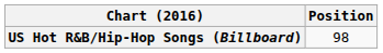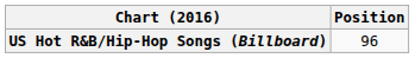US Hot R&B/Hip-Hop Songs (Billboard) | Position: 98 -> 96
